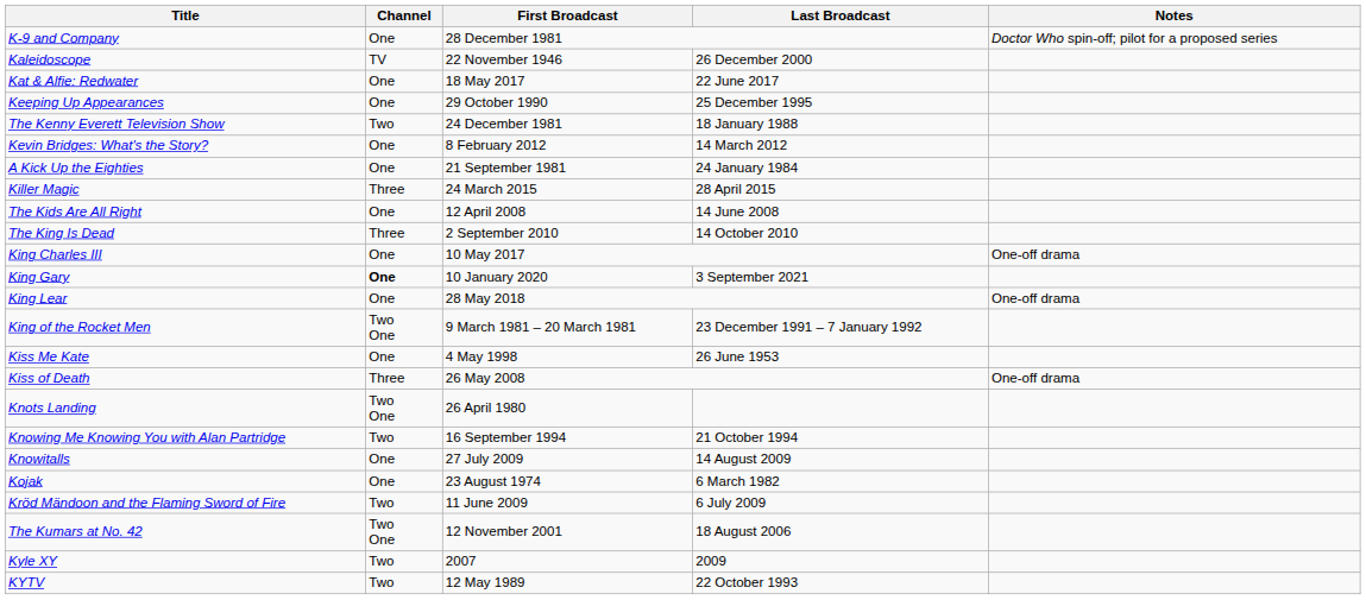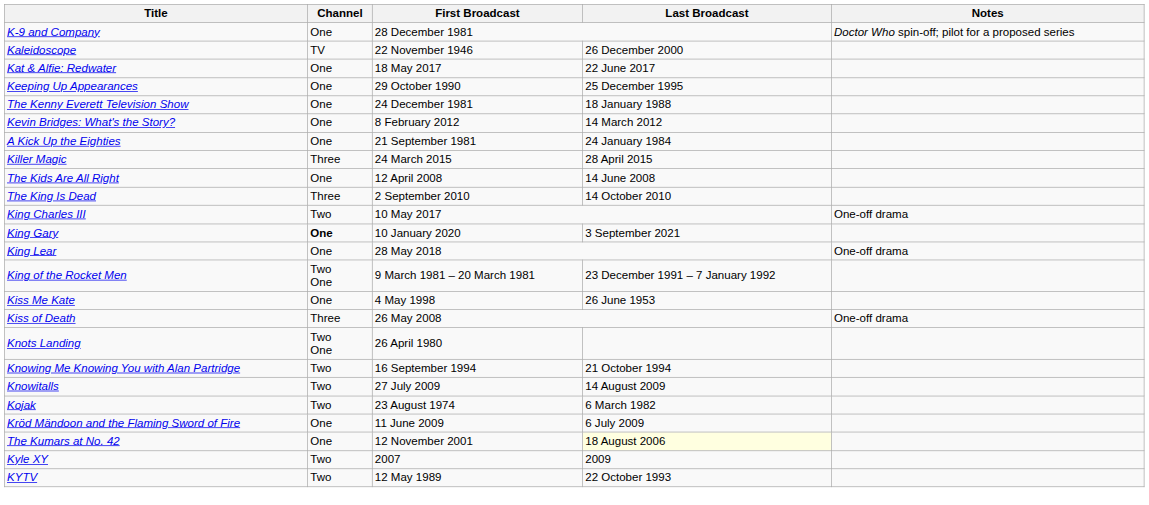The Kenny Everett Television Show | Channel: Two -> One
King Charles III | Channel: One -> Two
Knowitalls | Channel: One -> Two
Kojak | Channel: One -> Two
Kröd Mändoon and the Flaming Sword of Fire | Channel: Two -> One
The Kumars at No. 42 | Channel: Two One -> One
The Kumars at No. 42 | Last Broadcast: no background -> lightyellow background
